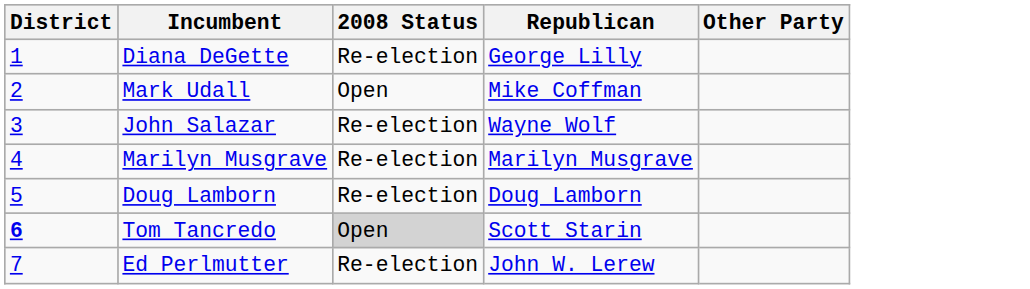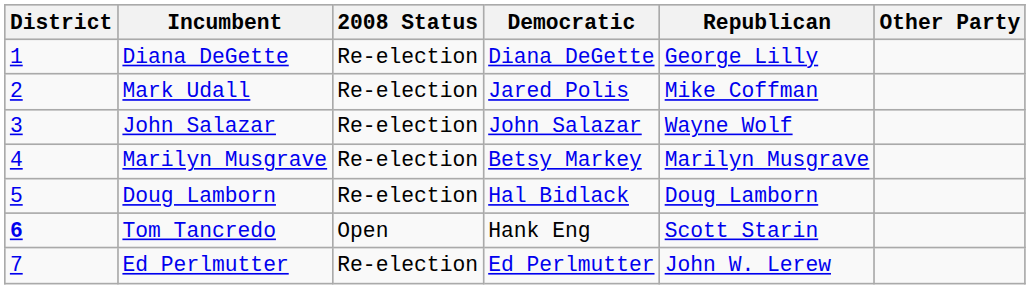+ column: Democratic | Diana DeGette | Jared Polis | John Salazar | Betsy Markey | Hal Bidlack | Hank Eng | Ed Perlmutter
Mark Udall | 2008 Status: Open -> Re-election
Tom Tancredo | 2008 Status: lightgrey background -> no background
